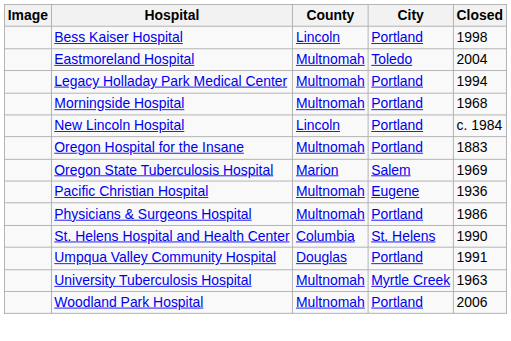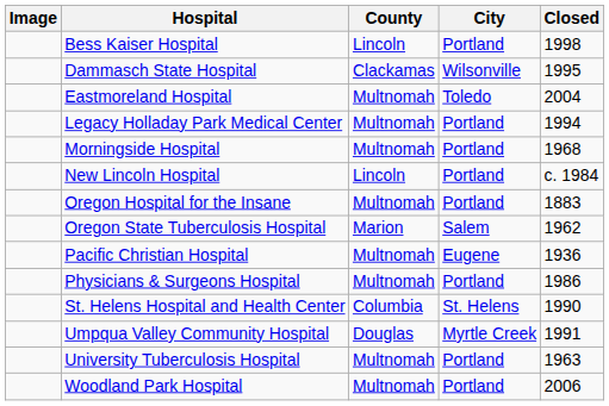+ row: Dammasch State Hospital | Clackamas | Wilsonville | 1995
Oregon State Tuberculosis Hospital | Closed: 1969 -> 1962
Umpqua Valley Community Hospital | City: Portland -> Myrtle Creek
University Tuberculosis Hospital | City: Myrtle Creek -> Portland
